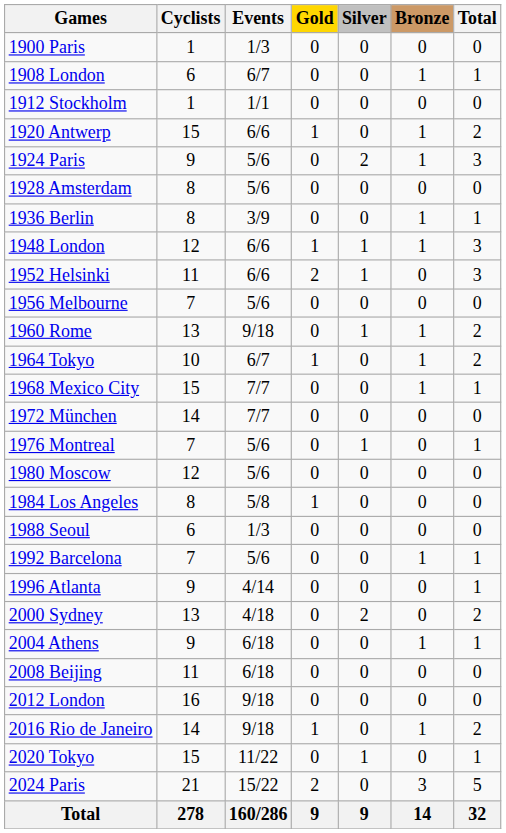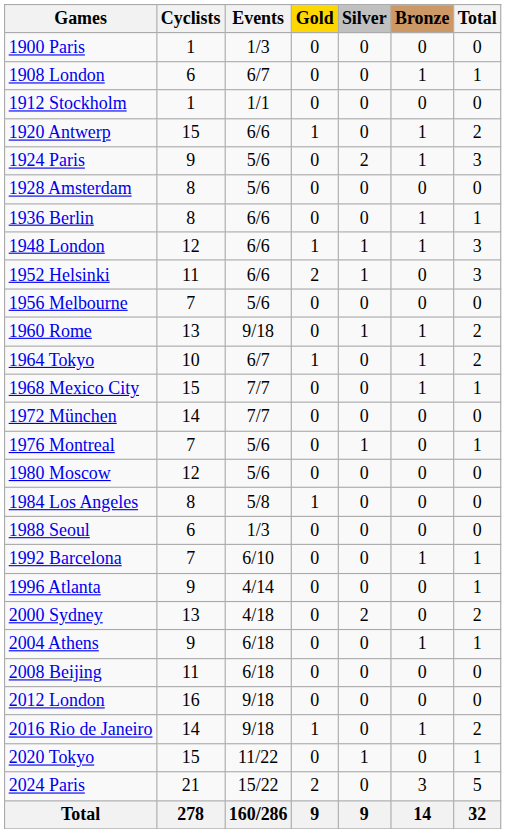1936 Berlin | Events: 3/9 -> 6/6
1992 Barcelona | Events: 5/6 -> 6/10
